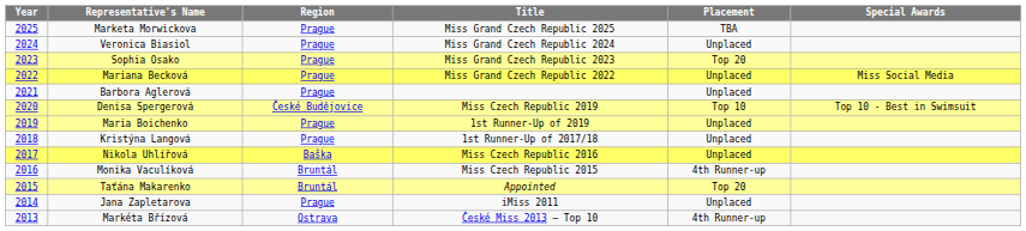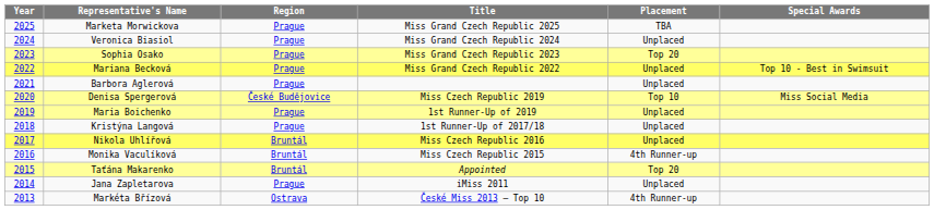Mariana Becková | Special Awards: Miss Social Media -> Top 10 - Best in Swimsuit
Denisa Spergerová | Special Awards: Top 10 - Best in Swimsuit -> Miss Social Media
Nikola Uhlířová | Region: Baška -> Bruntál
